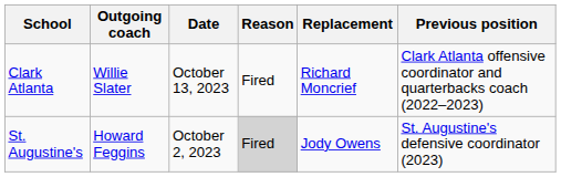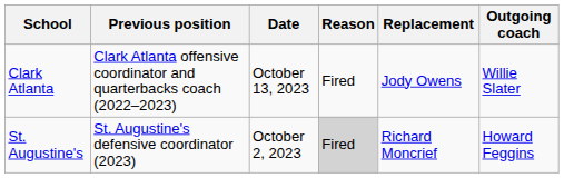columns swapped: Outgoing coach <-> Previous position
Clark Atlanta | Replacement: Richard Moncrief -> Jody Owens
St. Augustine's | Replacement: Jody Owens -> Richard Moncrief
